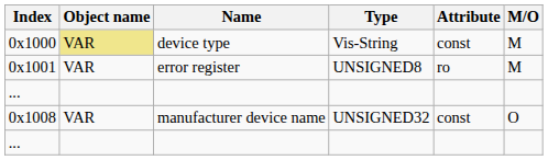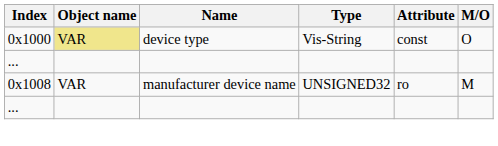0x1000 | M/O: M -> O
- row: 0x1001 | VAR | error register | UNSIGNED8 | ro | M
0x1008 | Attribute: const -> ro
0x1008 | M/O: O -> M
